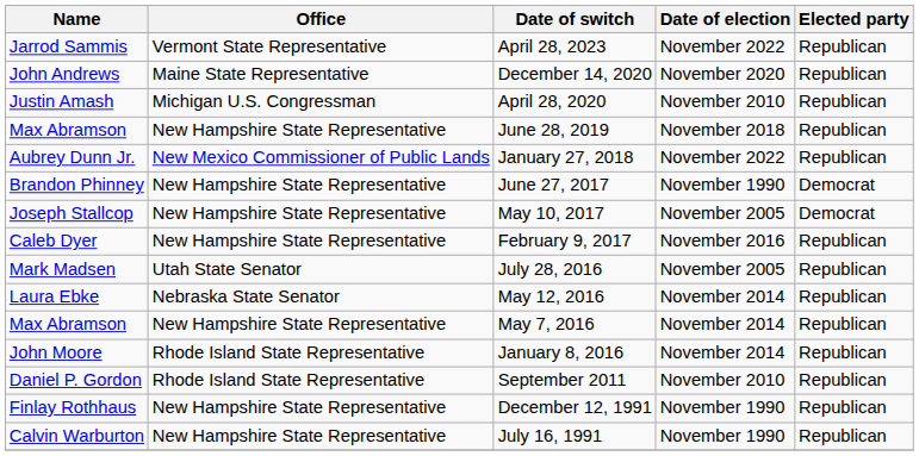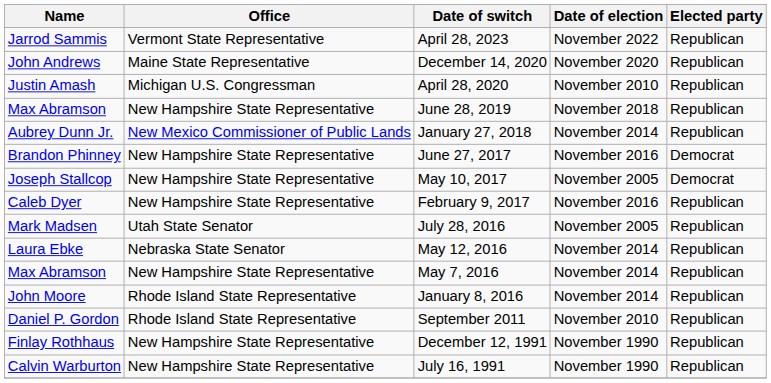January 27, 2018 | Date of election: November 2022 -> November 2014
June 27, 2017 | Date of election: November 1990 -> November 2016
